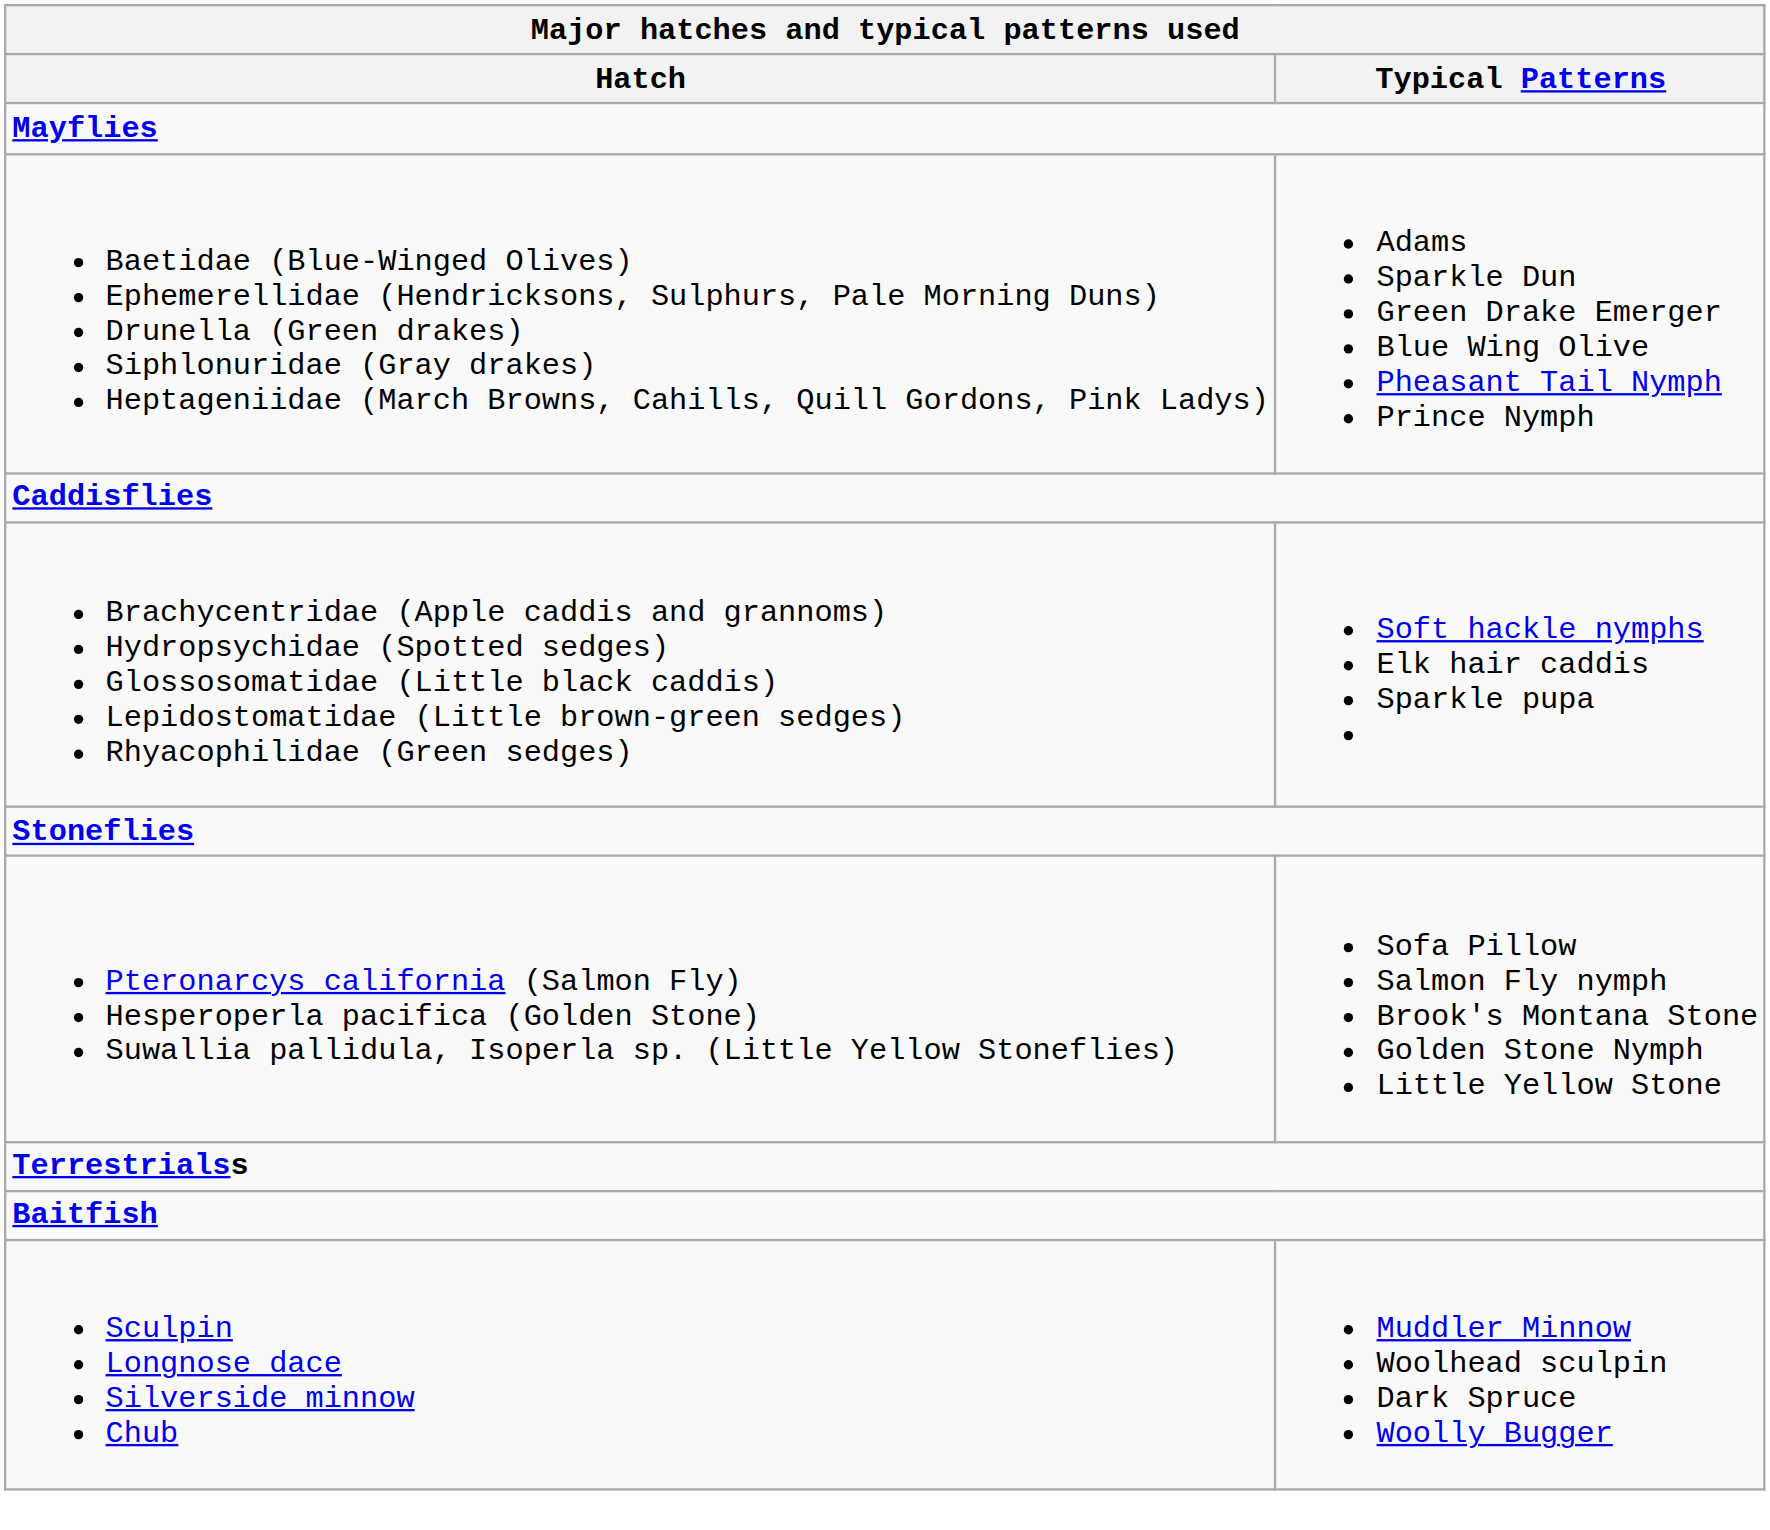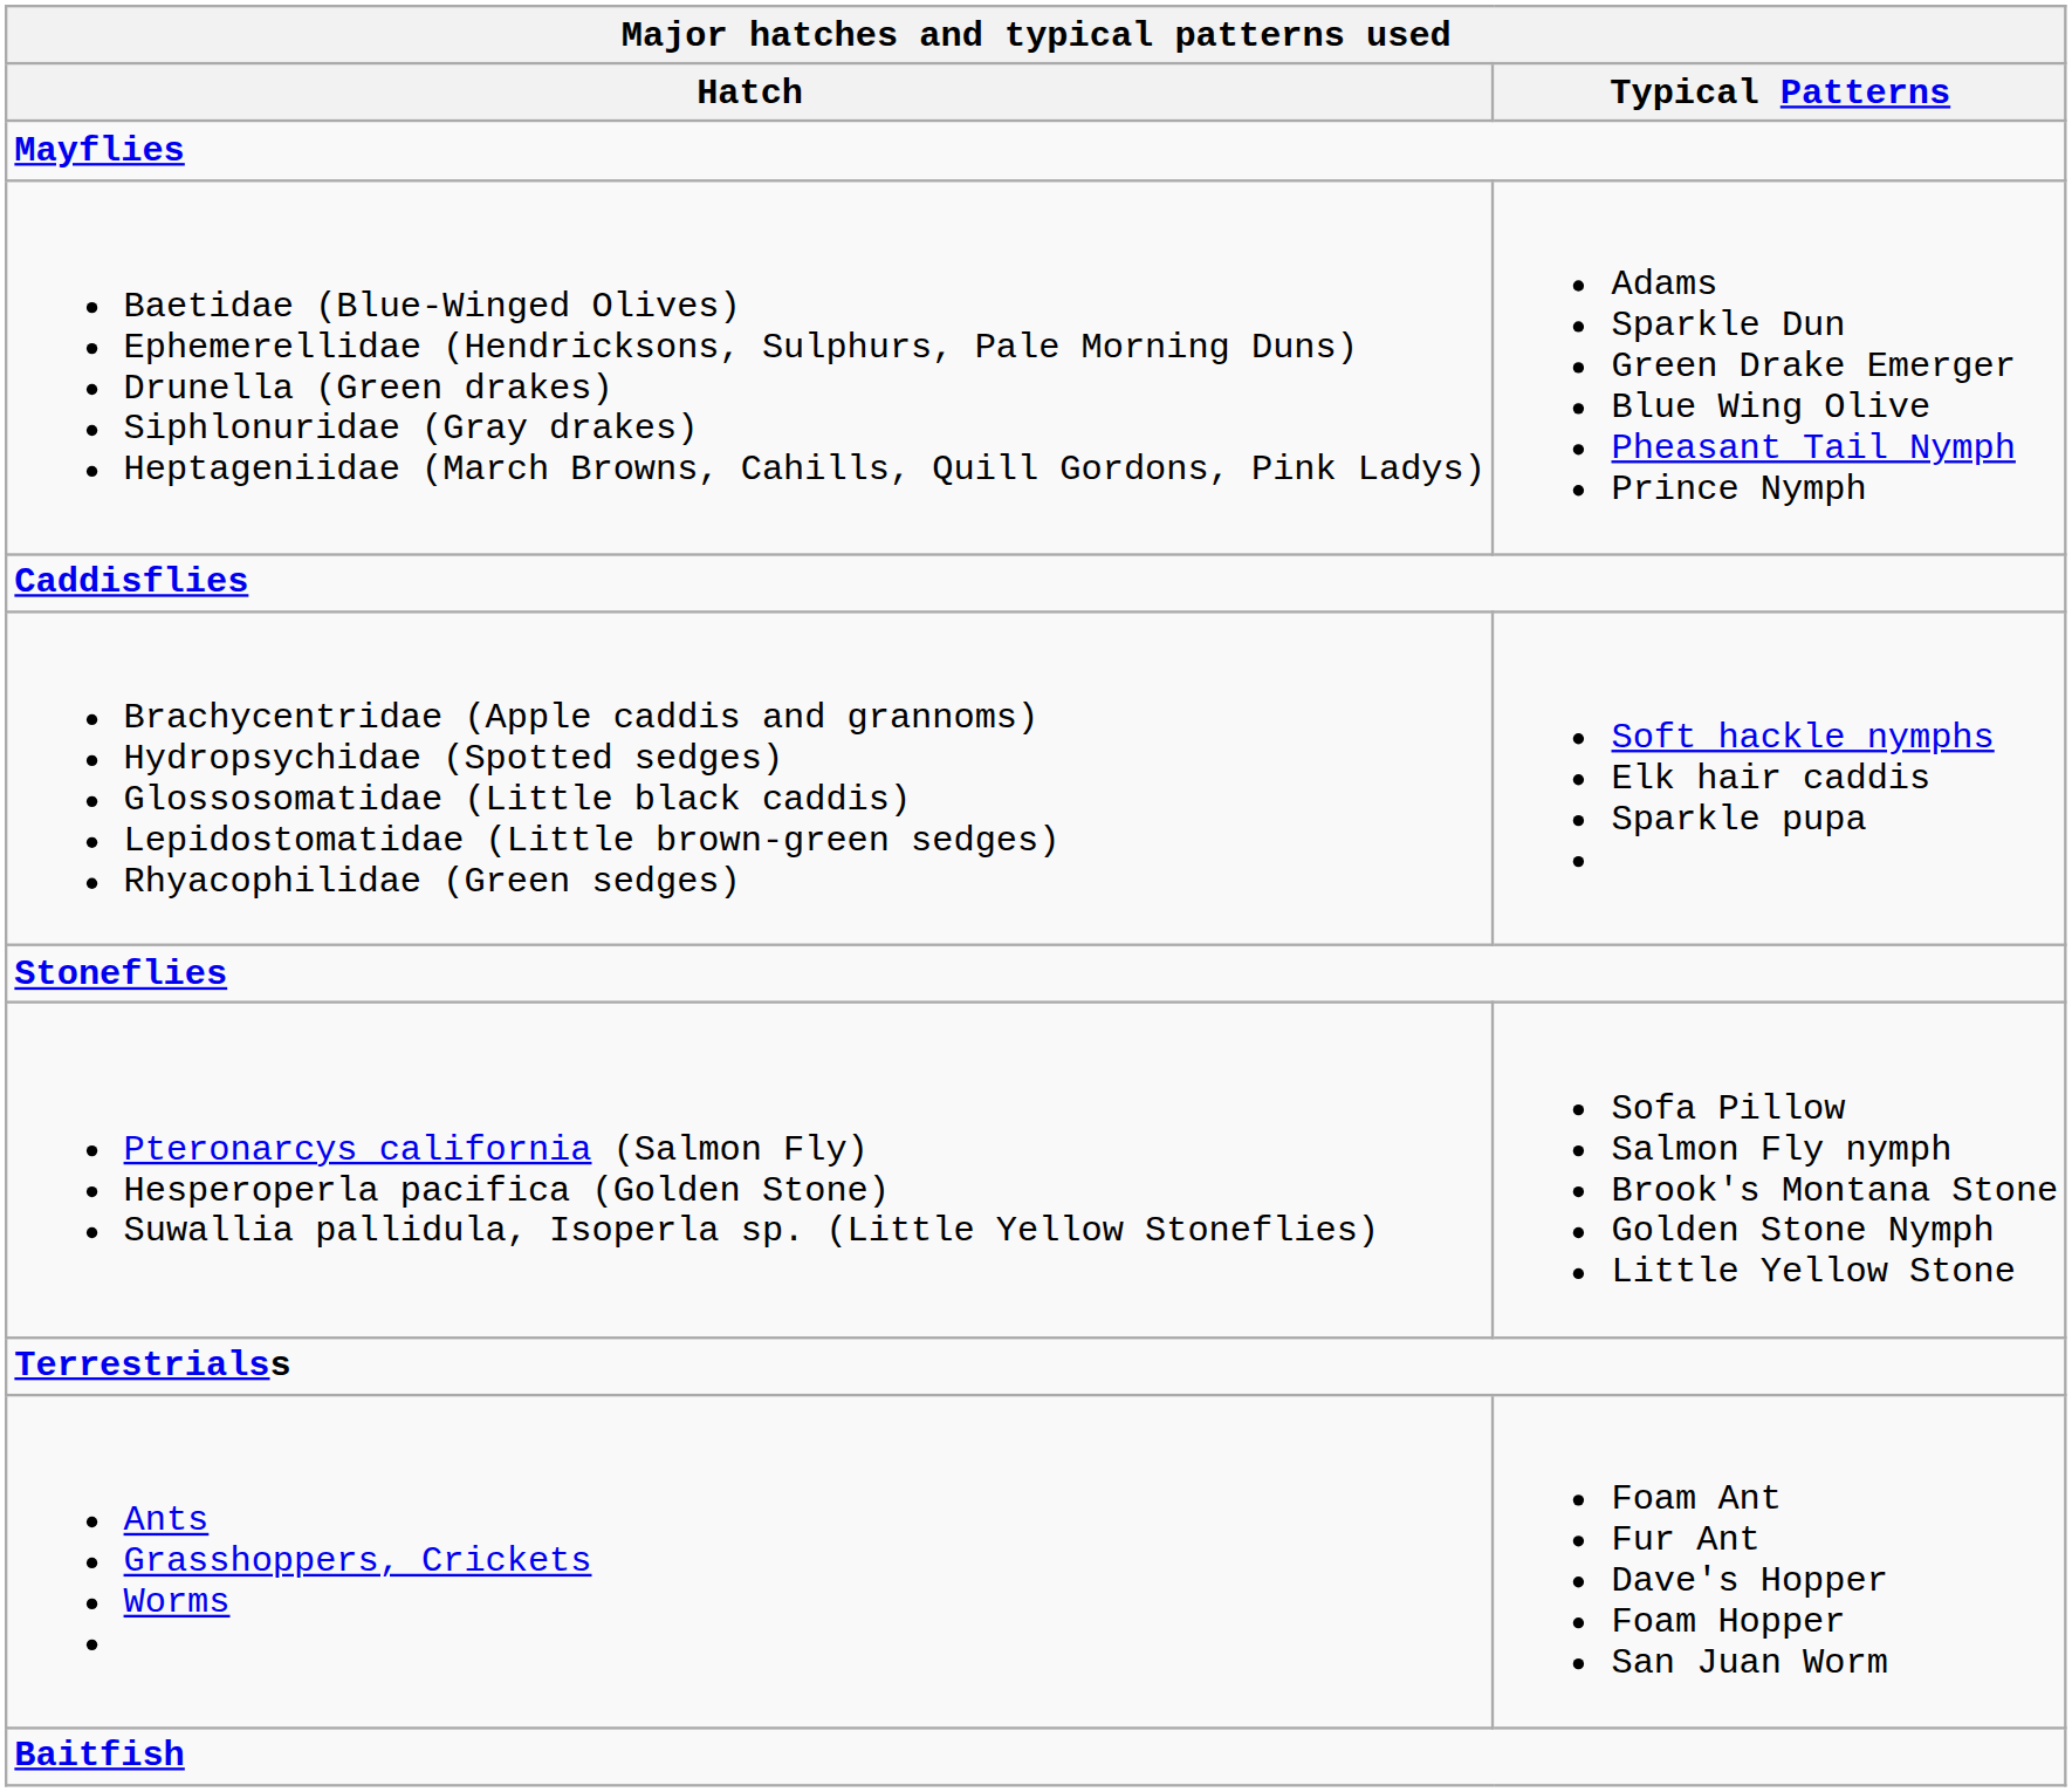+ row: Ants Grasshoppers, Crickets Worms | Foam Ant Fur Ant Dave's Hopper Foam Hopper San Juan Worm
- row: Sculpin Longnose dace Silverside minnow Chub | Muddler Minnow Woolhead sculpin Dark Spruce Woolly Bugger
